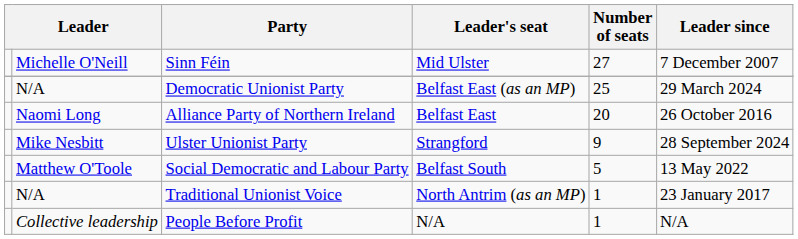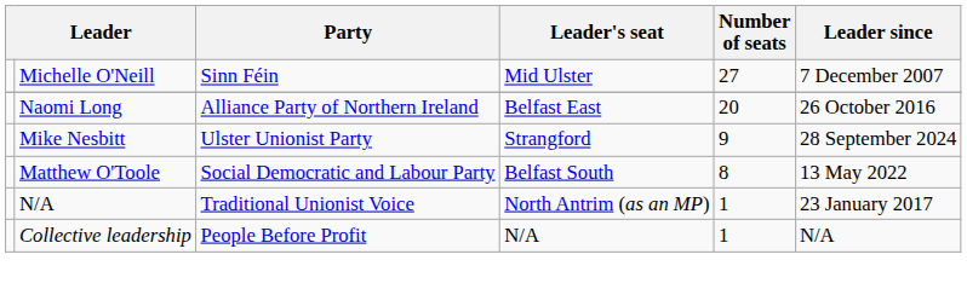- row: N/A | Democratic Unionist Party | Belfast East (as an MP) | 25 | 29 March 2024
Social Democratic and Labour Party | Number of seats: 5 -> 8
